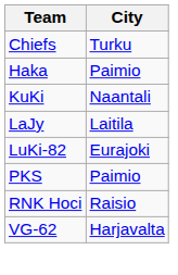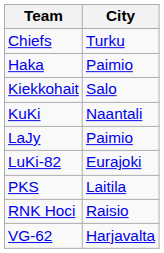+ row: Kiekkohait | Salo
LaJy | City: Laitila -> Paimio
PKS | City: Paimio -> Laitila
